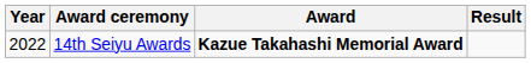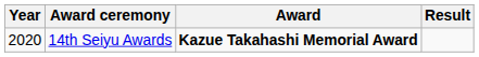14th Seiyu Awards | Year: 2022 -> 2020
